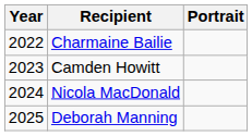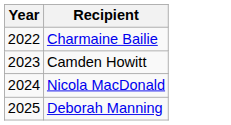- column: Portrait
